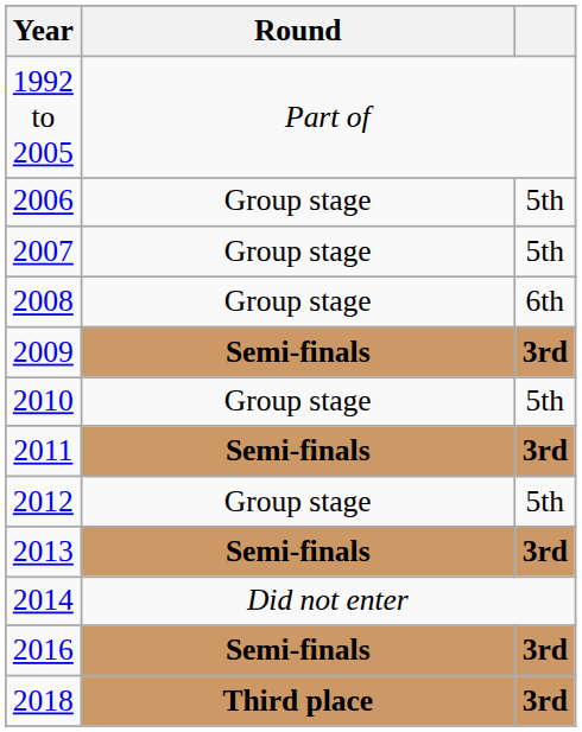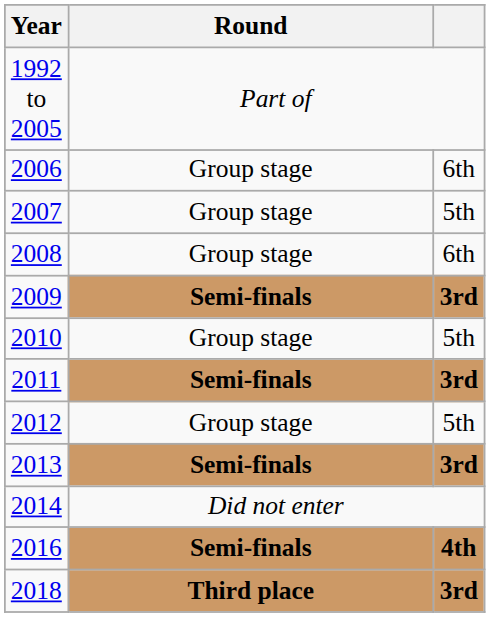2006 | column 3: 5th -> 6th
2016 | column 3: 3rd -> 4th
